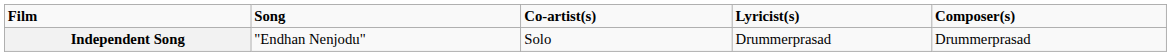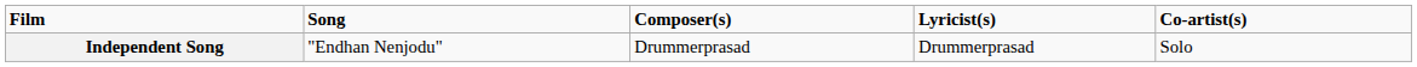columns swapped: Composer(s) <-> Co-artist(s)
